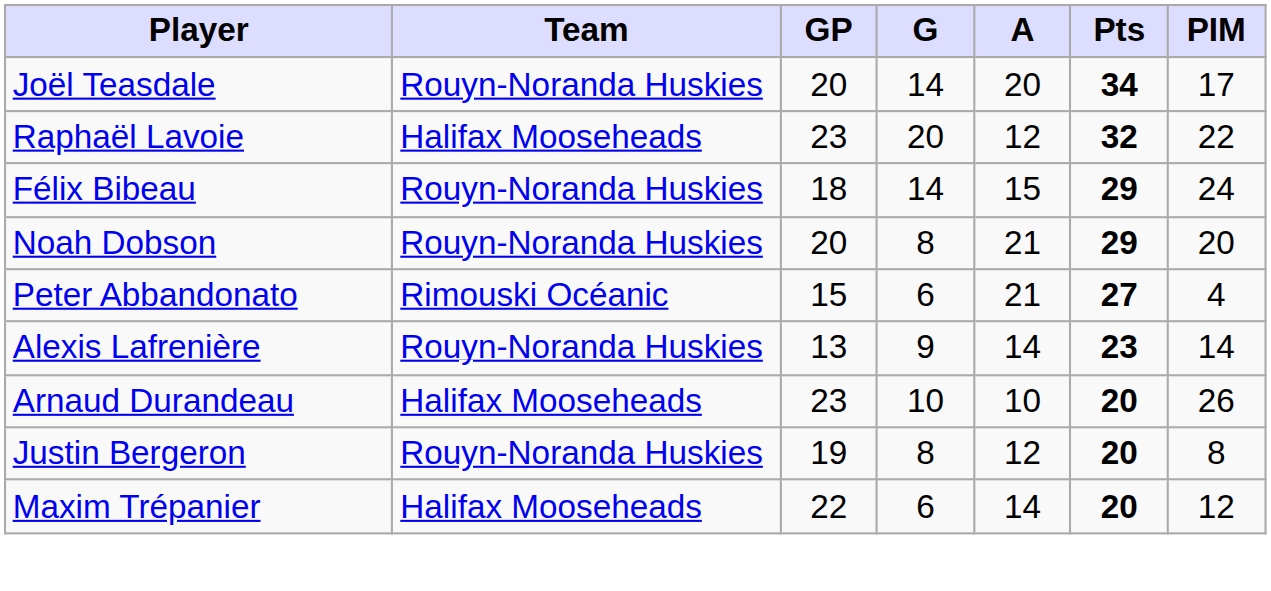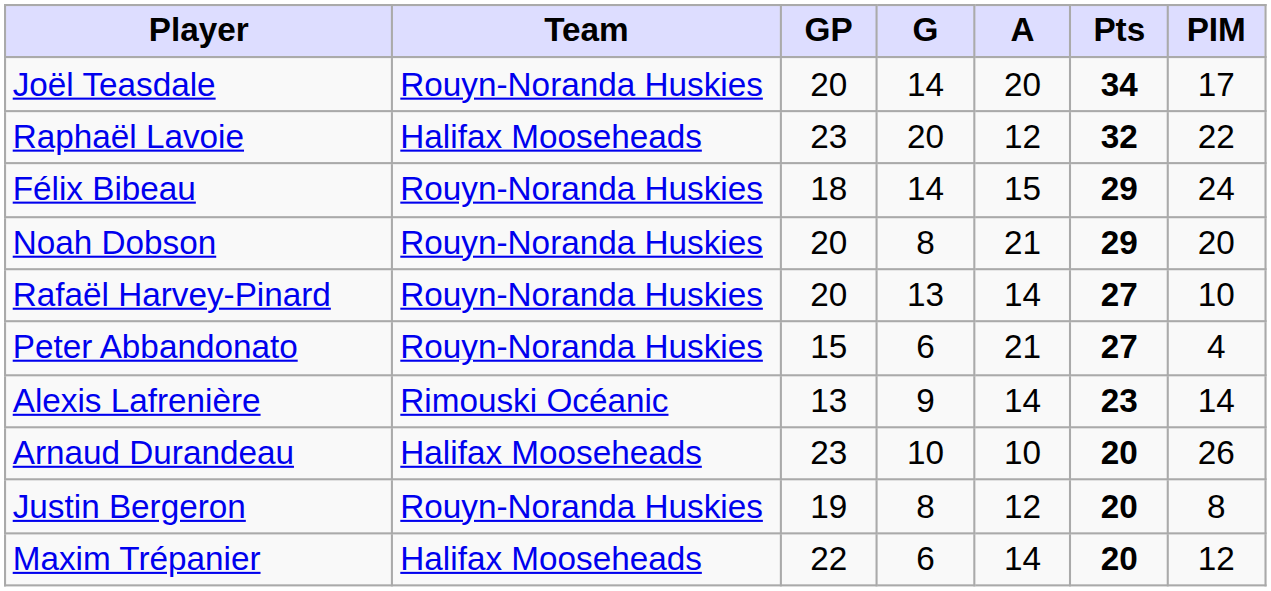+ row: Rafaël Harvey-Pinard | Rouyn-Noranda Huskies | 20 | 13 | 14 | 27 | 10
Peter Abbandonato | Team: Rimouski Océanic -> Rouyn-Noranda Huskies
Alexis Lafrenière | Team: Rouyn-Noranda Huskies -> Rimouski Océanic
